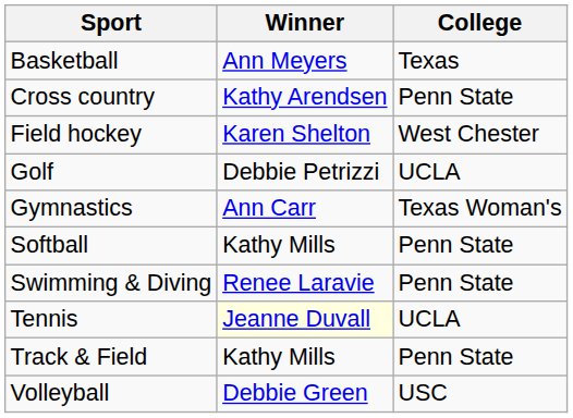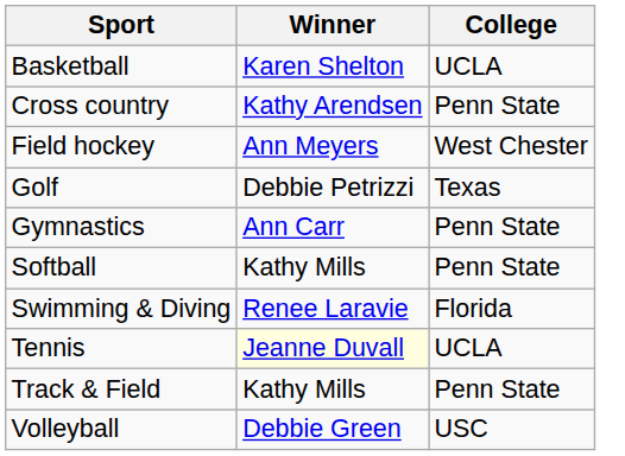Basketball | Winner: Ann Meyers -> Karen Shelton
Basketball | College: Texas -> UCLA
Field hockey | Winner: Karen Shelton -> Ann Meyers
Golf | College: UCLA -> Texas
Gymnastics | College: Texas Woman's -> Penn State
Swimming & Diving | College: Penn State -> Florida
